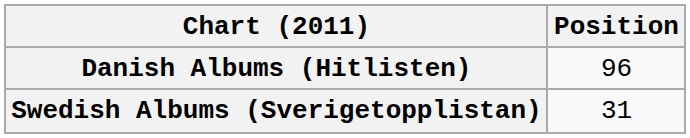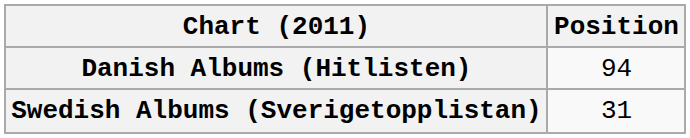Danish Albums (Hitlisten) | Position: 96 -> 94
